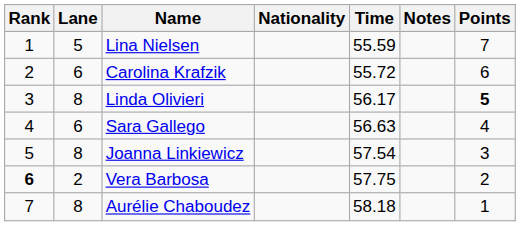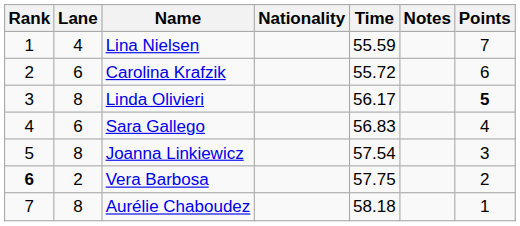Lina Nielsen | Lane: 5 -> 4
Sara Gallego | Time: 56.63 -> 56.83
